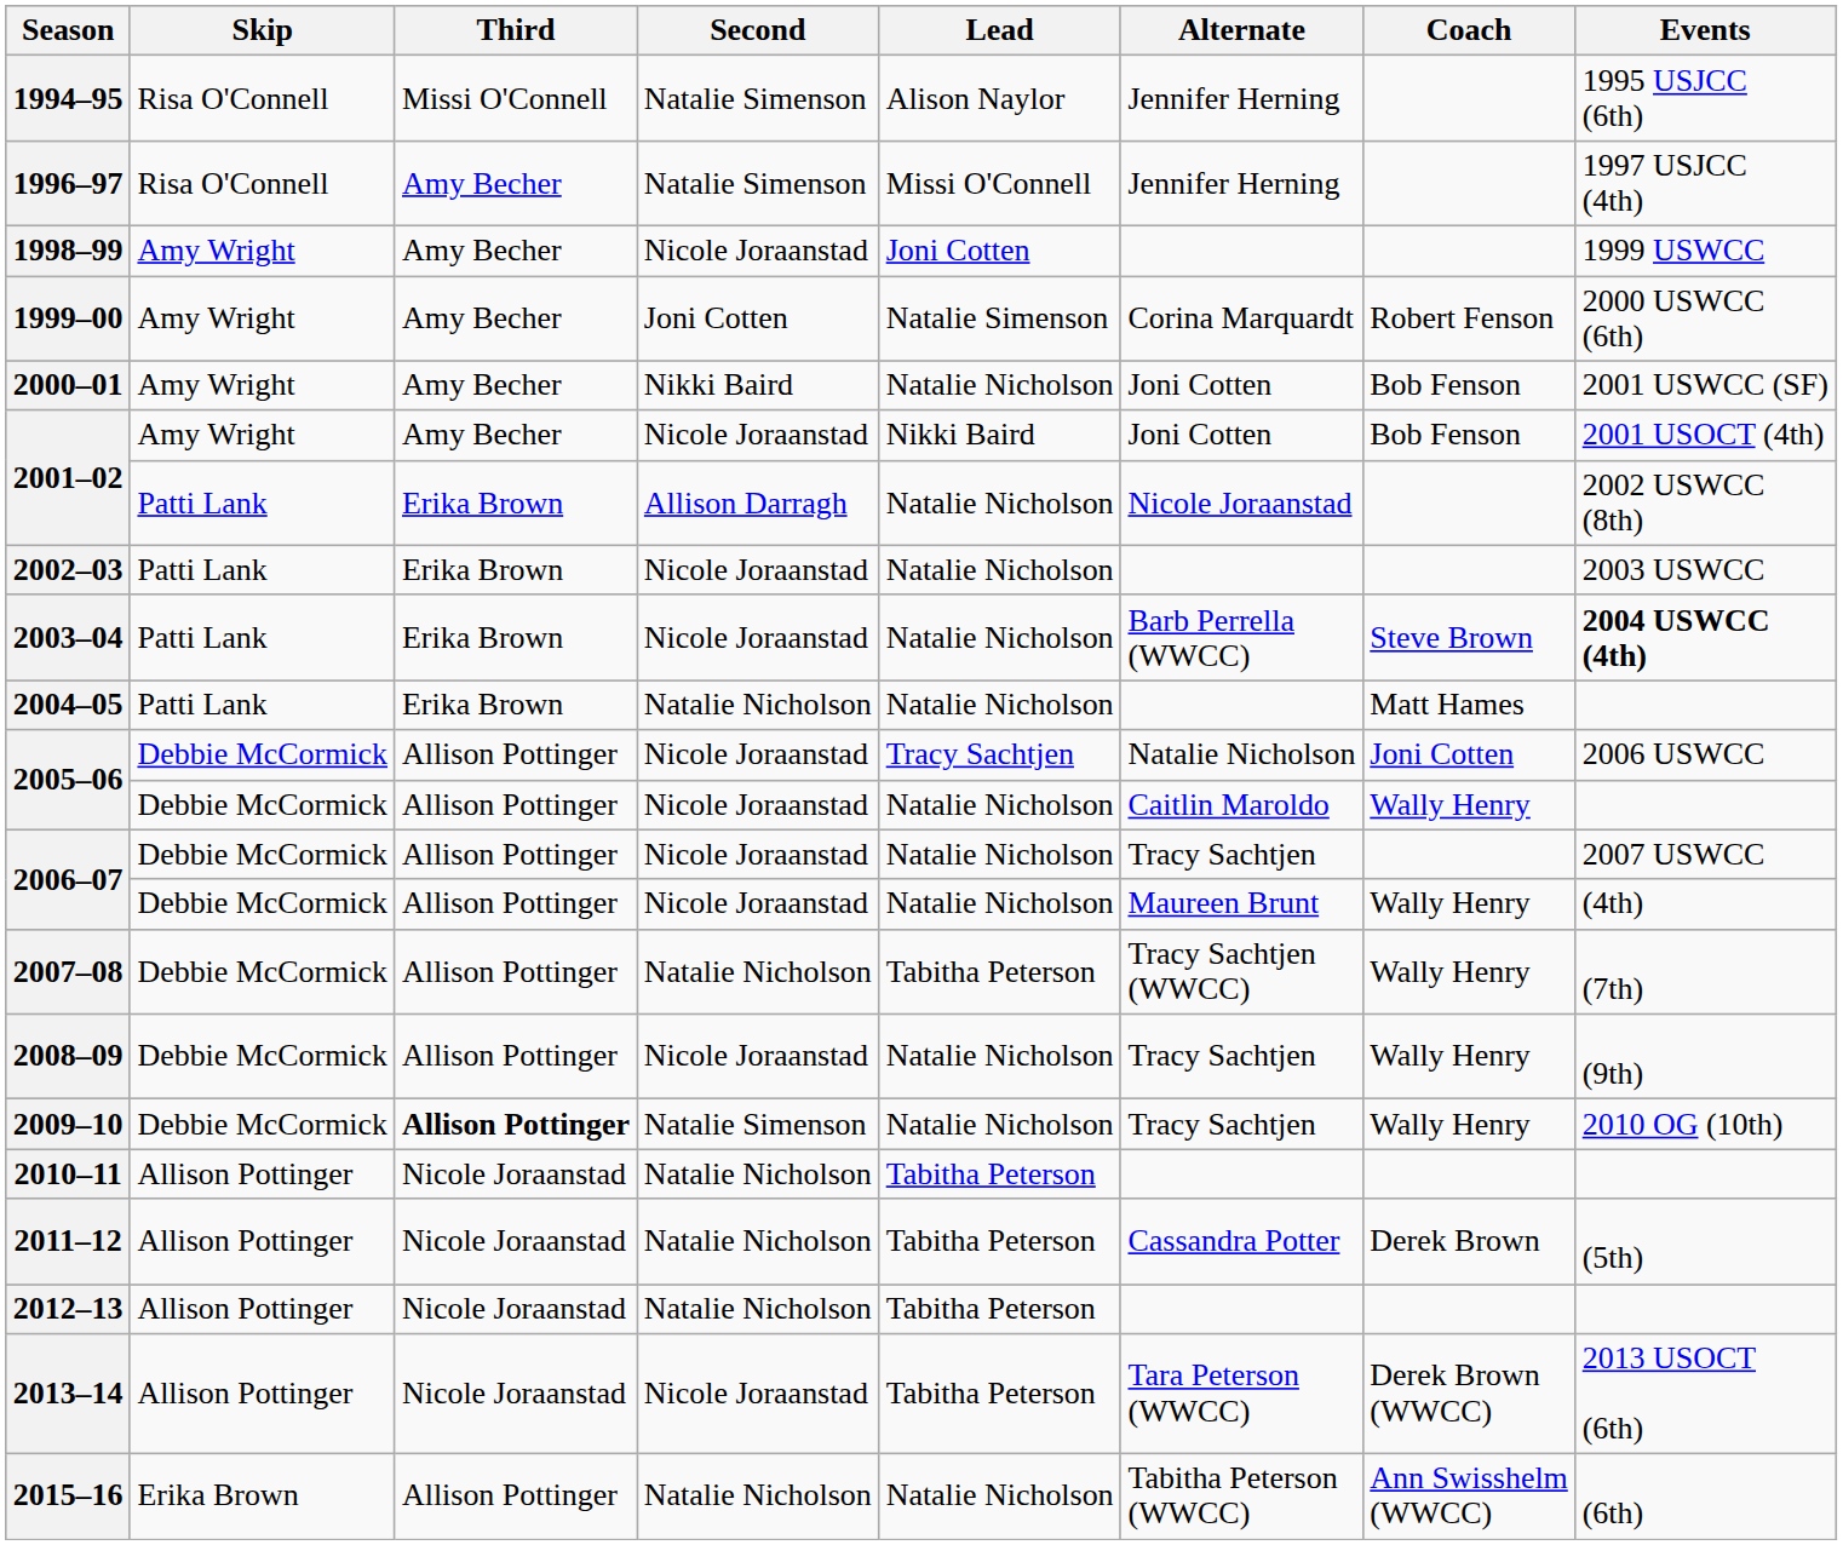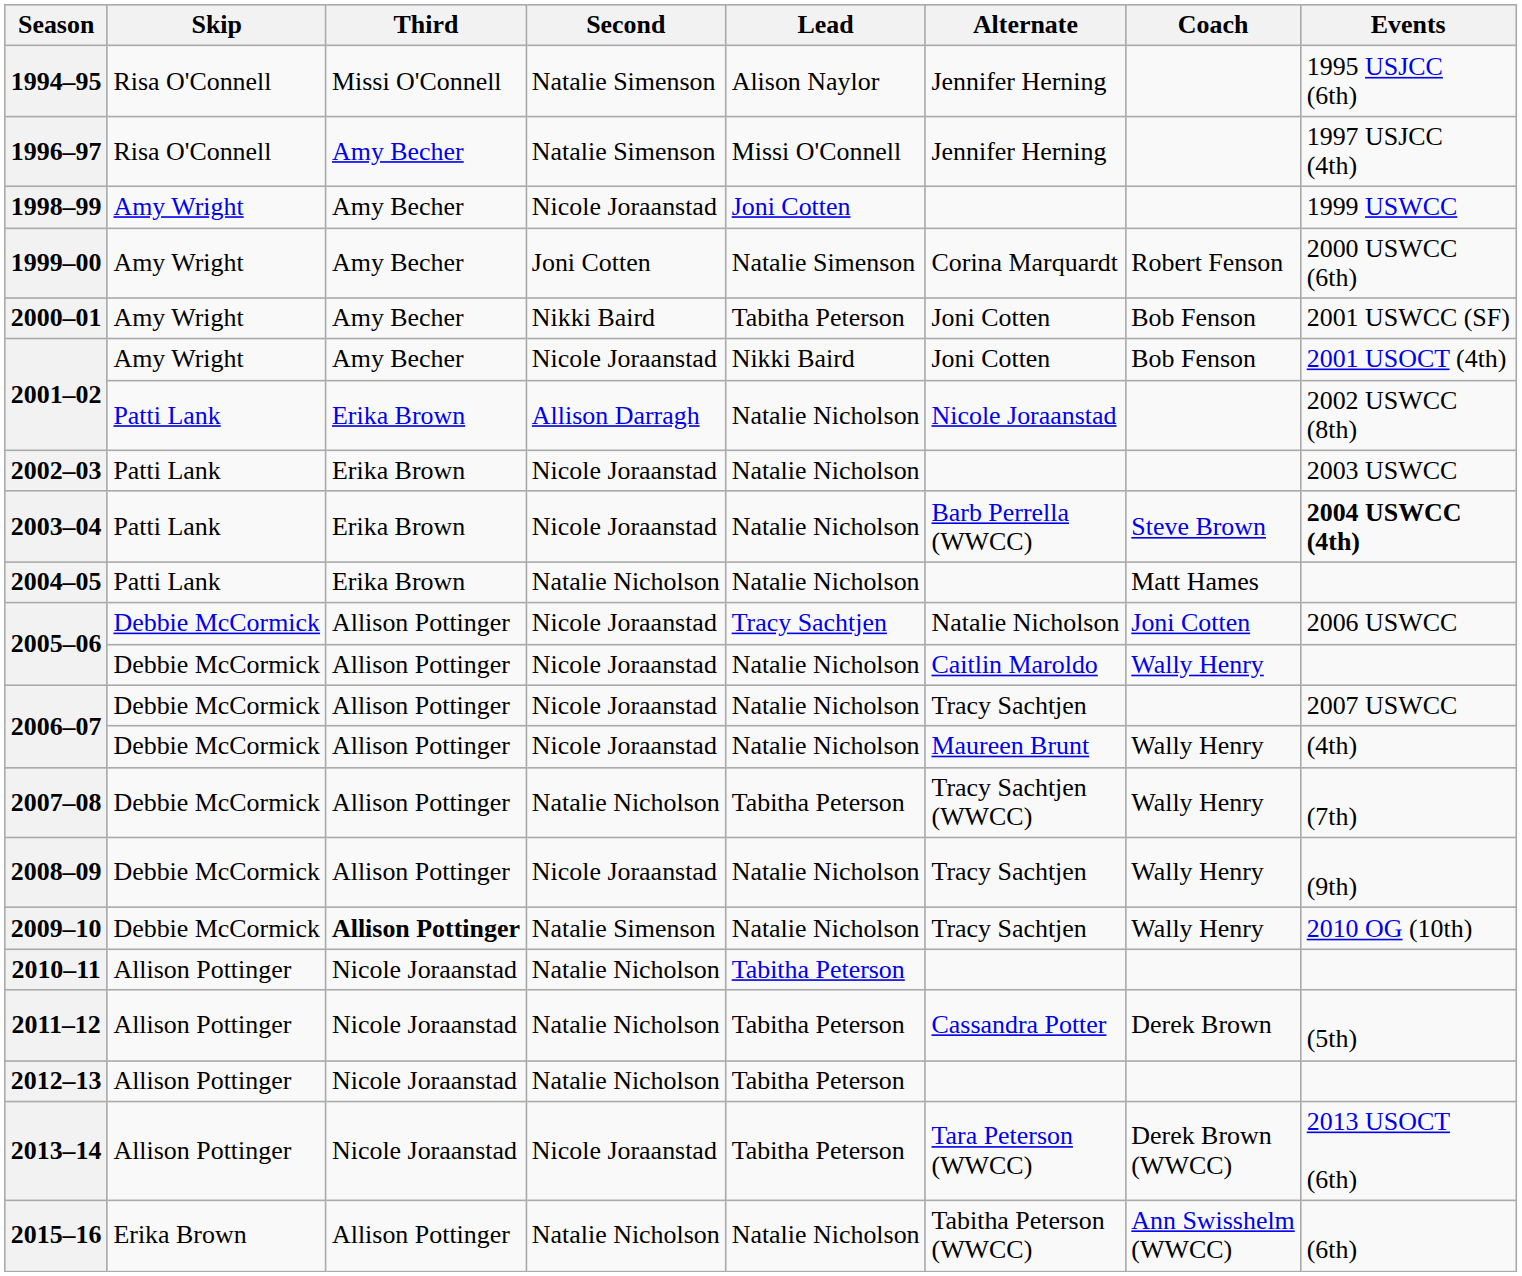2000–01 | Lead: Natalie Nicholson -> Tabitha Peterson
